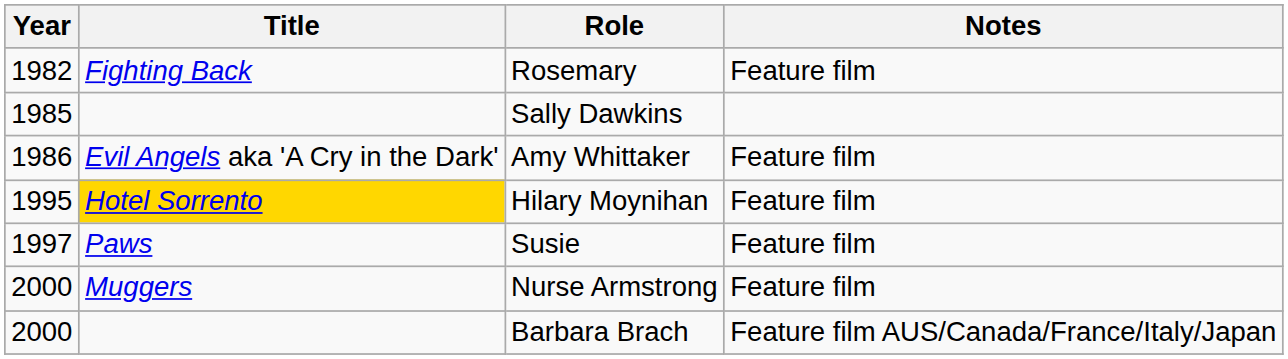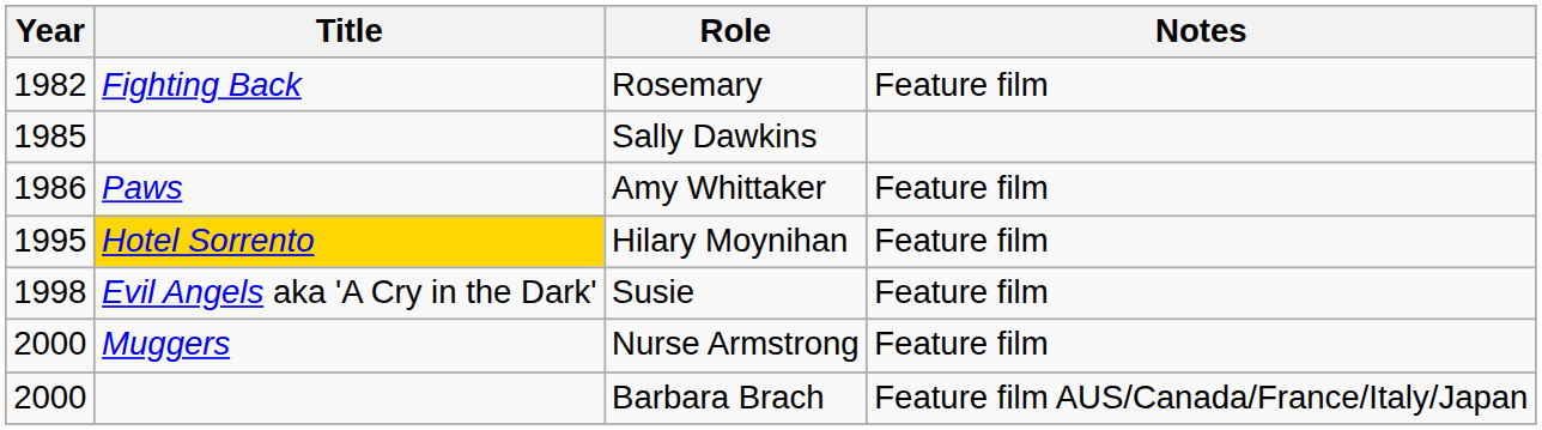Amy Whittaker | Title: Evil Angels aka 'A Cry in the Dark' -> Paws
Susie | Year: 1997 -> 1998
Susie | Title: Paws -> Evil Angels aka 'A Cry in the Dark'
